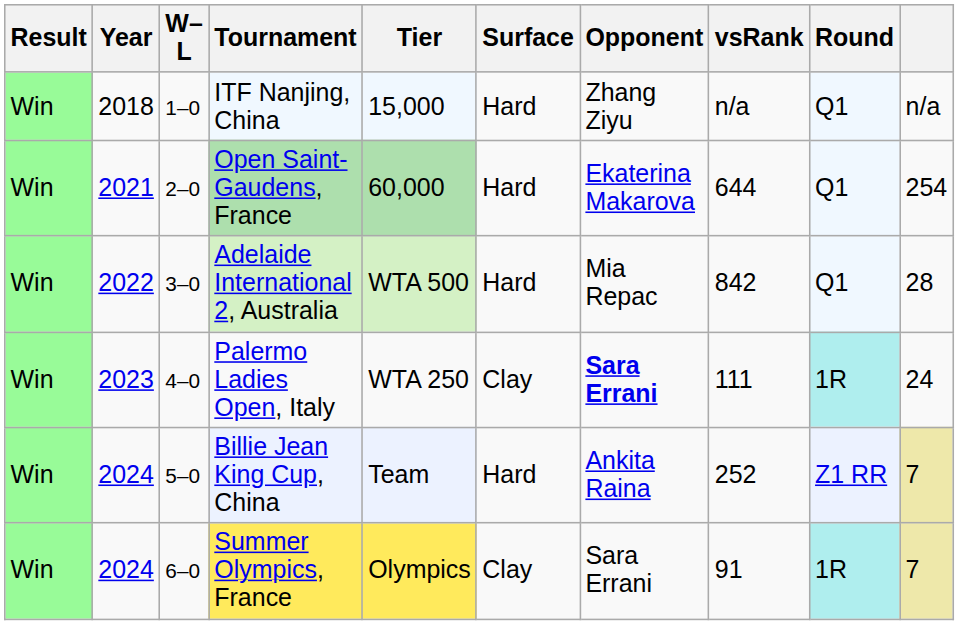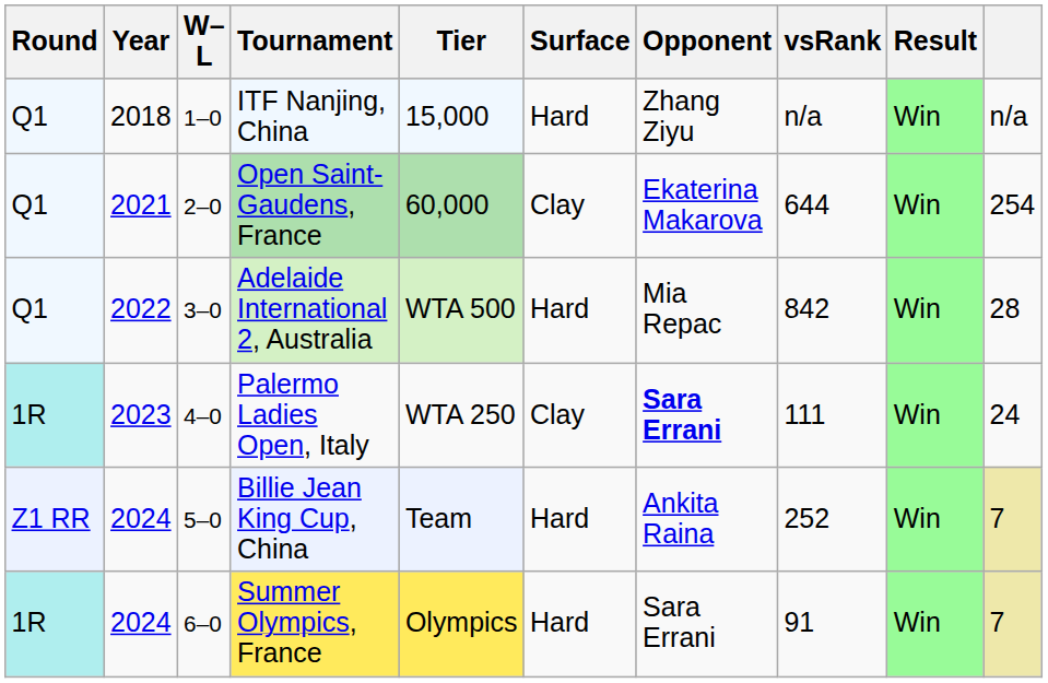columns swapped: Result <-> Round
Open Saint-Gaudens, France | Surface: Hard -> Clay
Summer Olympics, France | Surface: Clay -> Hard
